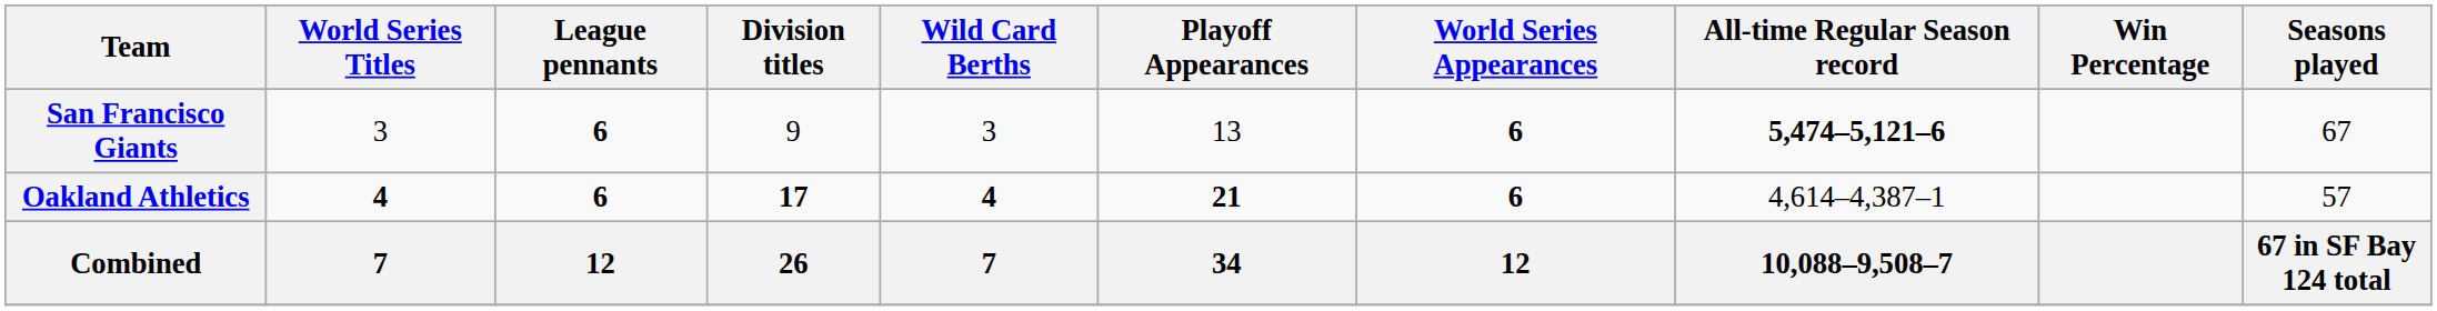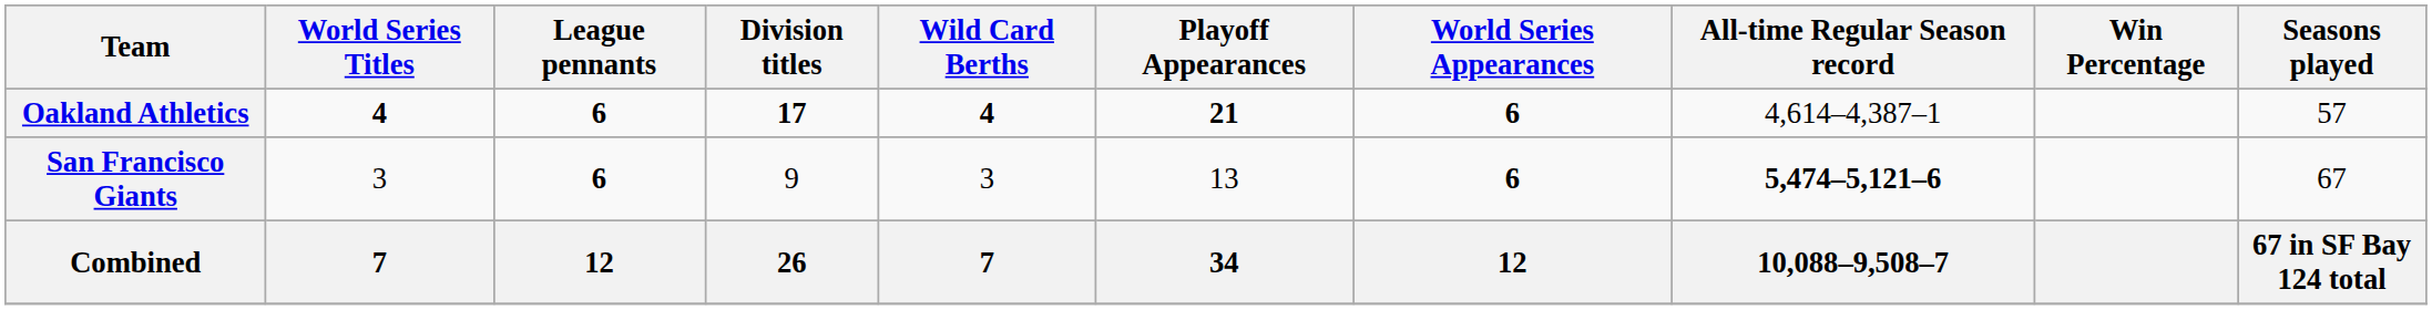rows swapped: Oakland Athletics <-> San Francisco Giants
